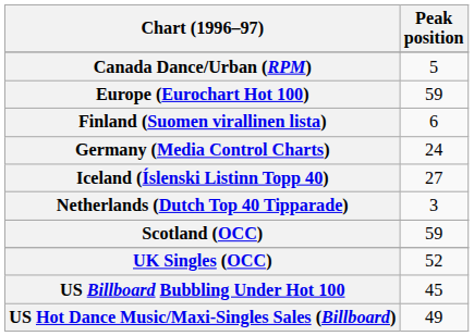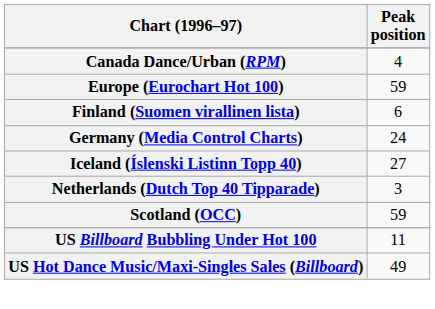Canada Dance/Urban (RPM) | Peak position: 5 -> 4
- row: UK Singles (OCC) | 52
US Billboard Bubbling Under Hot 100 | Peak position: 45 -> 11
